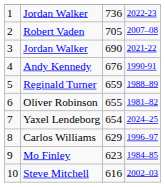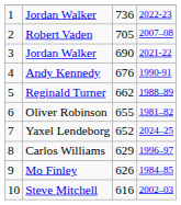Reginald Turner | column 3: 659 -> 662
Yaxel Lendeborg | column 3: 654 -> 652
Mo Finley | column 3: 623 -> 626
